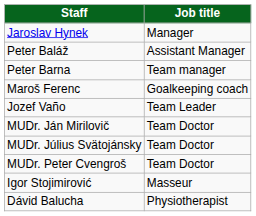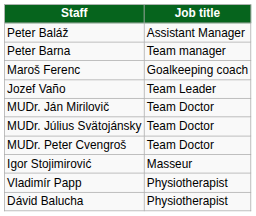- row: Jaroslav Hynek | Manager
+ row: Vladimír Papp | Physiotherapist
